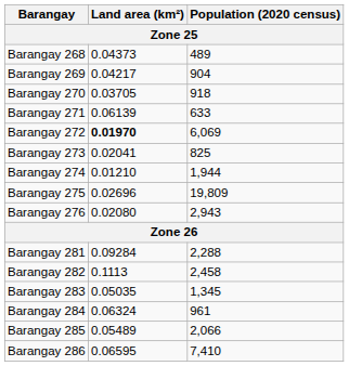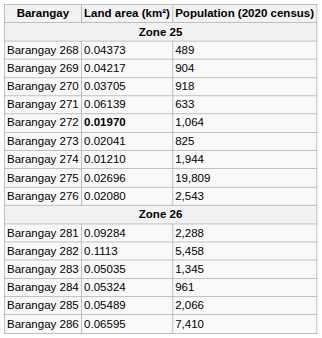Barangay 272 | Population (2020 census): 6,069 -> 1,064
Barangay 276 | Population (2020 census): 2,943 -> 2,543
Barangay 282 | Population (2020 census): 2,458 -> 5,458
Barangay 284 | Land area (km²): 0.06324 -> 0.05324
